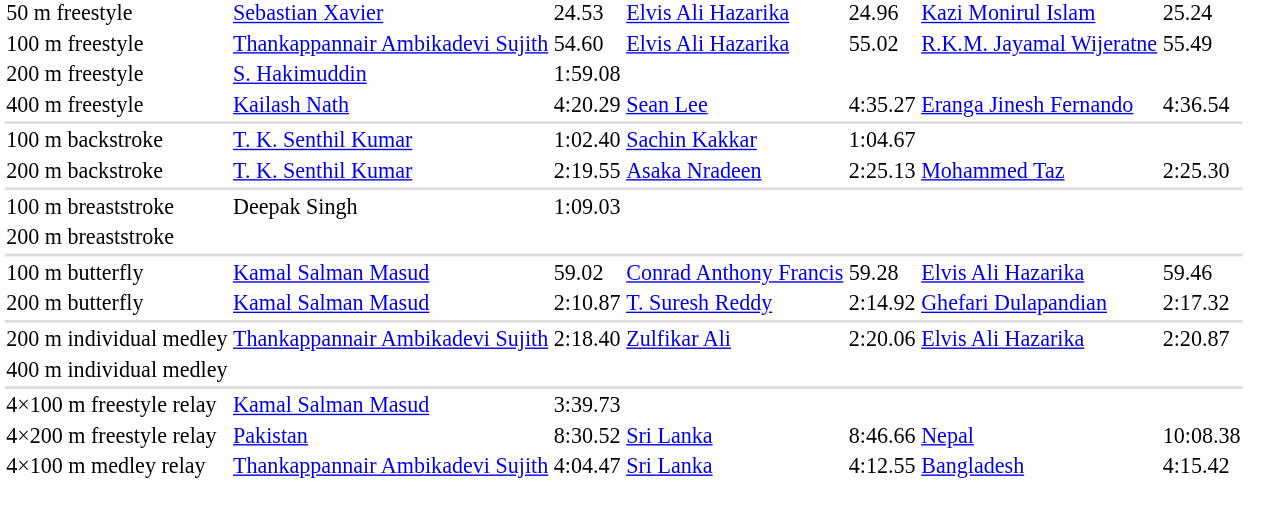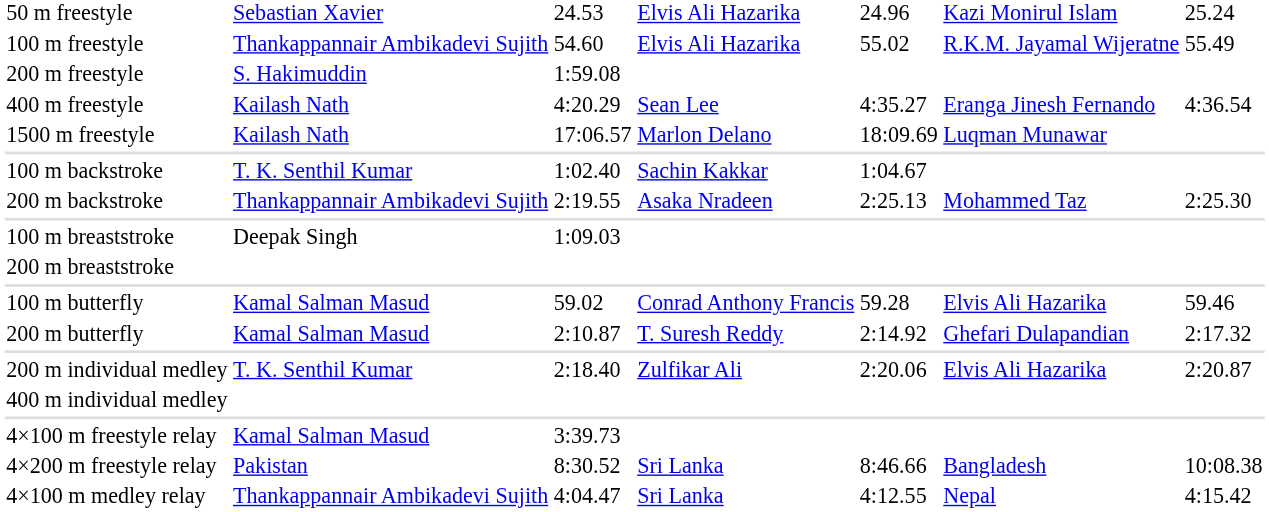+ row: 1500 m freestyle | Kailash Nath | 17:06.57 | Marlon Delano | 18:09.69 | Luqman Munawar
200 m backstroke | column 2: T. K. Senthil Kumar -> Thankappannair Ambikadevi Sujith
200 m individual medley | column 2: Thankappannair Ambikadevi Sujith -> T. K. Senthil Kumar
4×200 m freestyle relay | column 6: Nepal -> Bangladesh
4×100 m medley relay | column 6: Bangladesh -> Nepal
